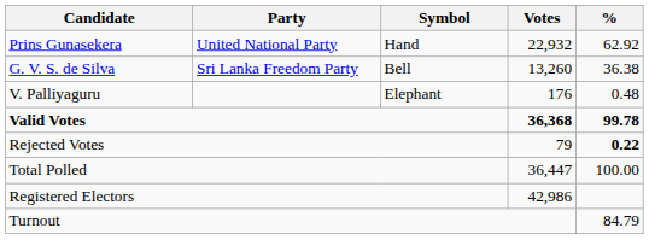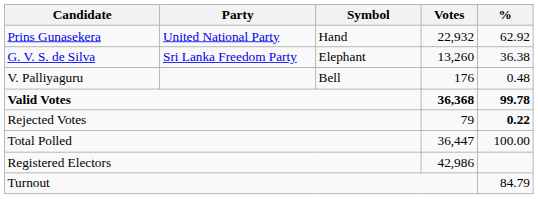G. V. S. de Silva | Symbol: Bell -> Elephant
V. Palliyaguru | Symbol: Elephant -> Bell
